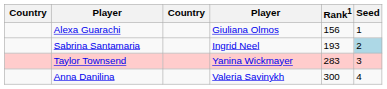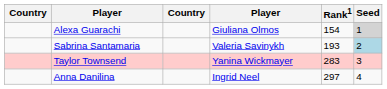Alexa Guarachi | Rank1: 156 -> 154
Alexa Guarachi | Seed: no background -> lightgrey background
Sabrina Santamaria | column 4: Ingrid Neel -> Valeria Savinykh
Anna Danilina | column 4: Valeria Savinykh -> Ingrid Neel
Anna Danilina | Rank1: 300 -> 297
